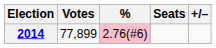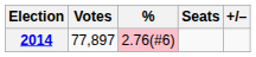2014 | Votes: 77,899 -> 77,897
